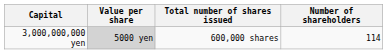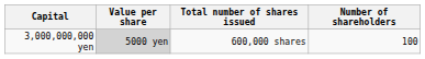3,000,000,000 yen | Number of shareholders: 114 -> 100
